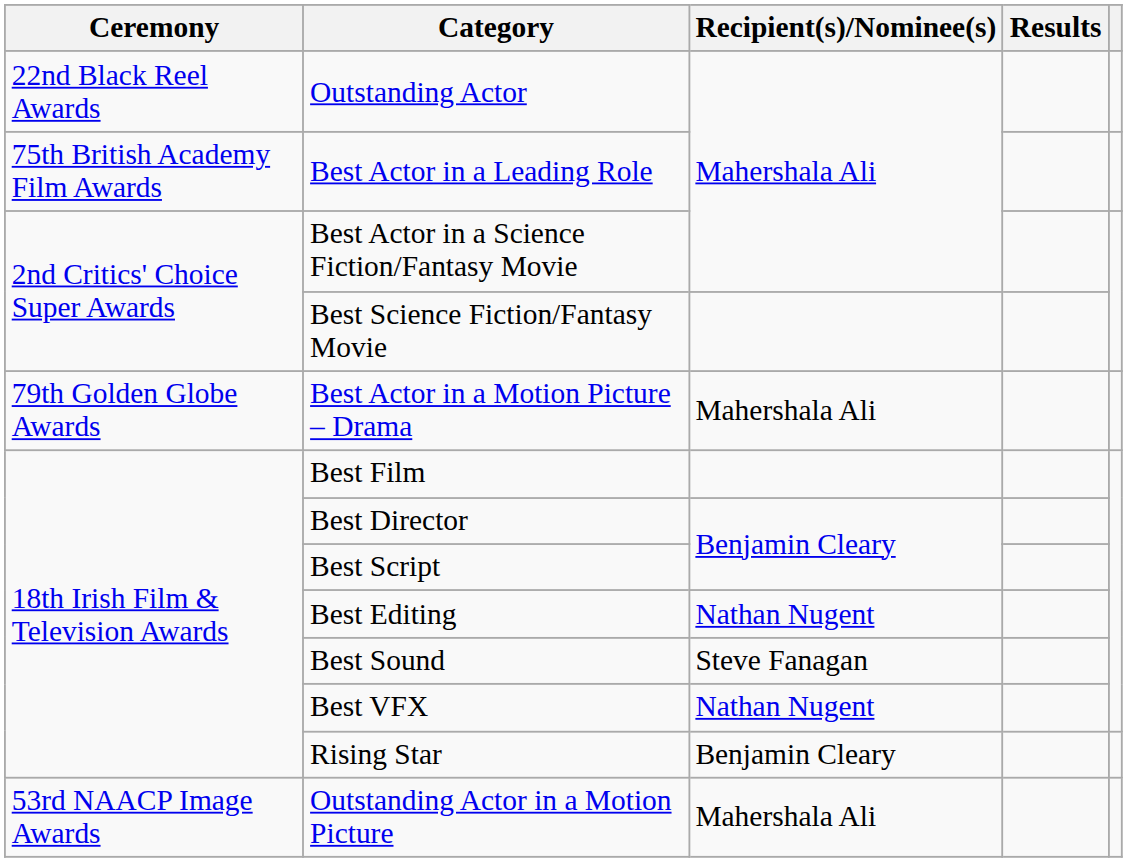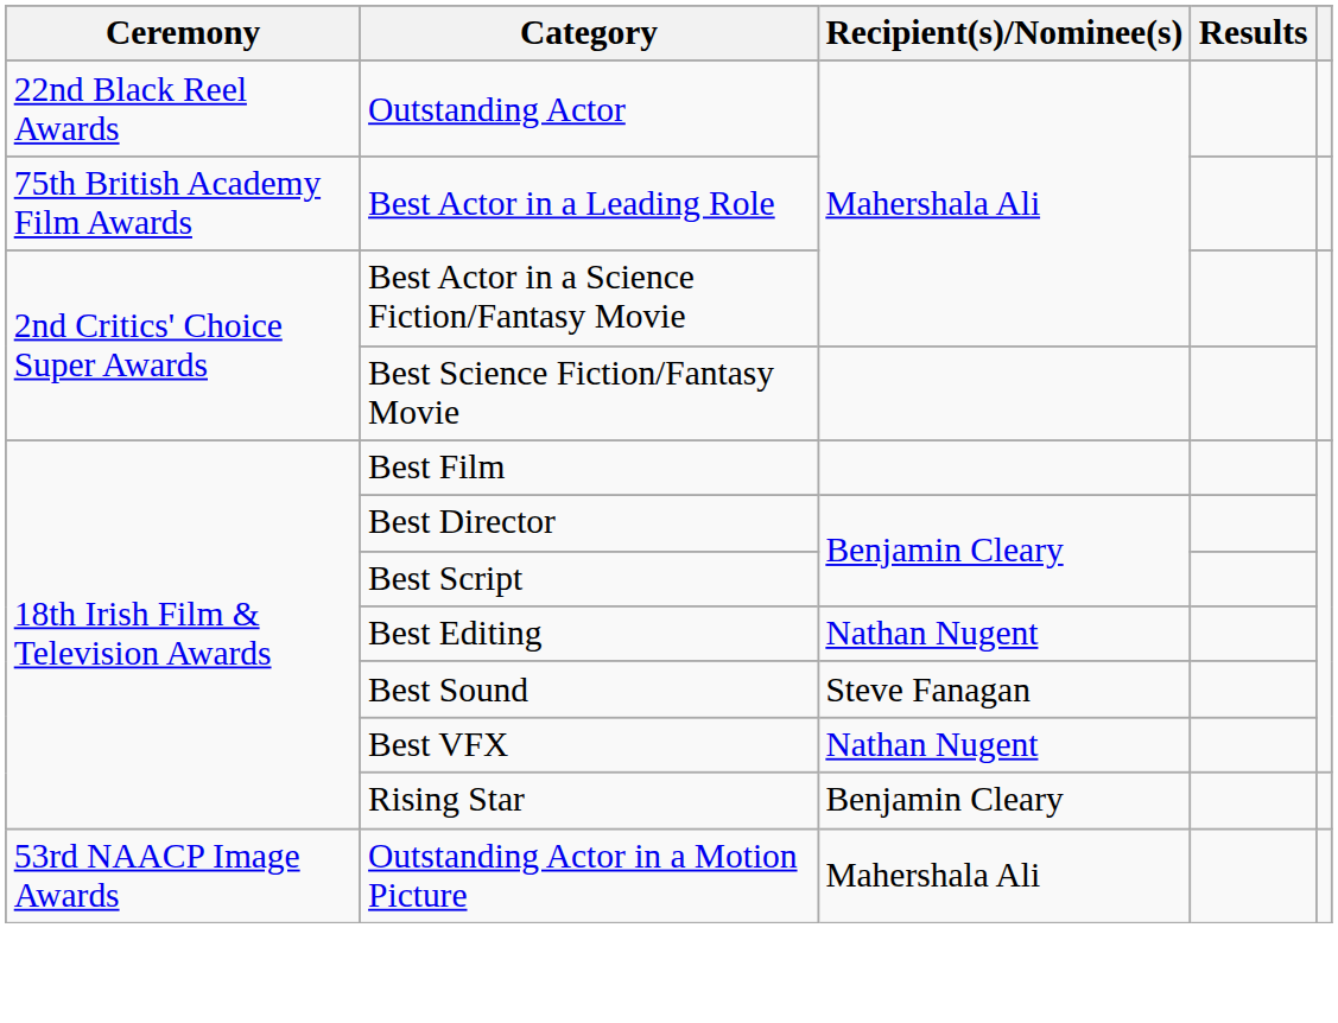- row: 79th Golden Globe Awards | Best Actor in a Motion Picture – Drama | Mahershala Ali
